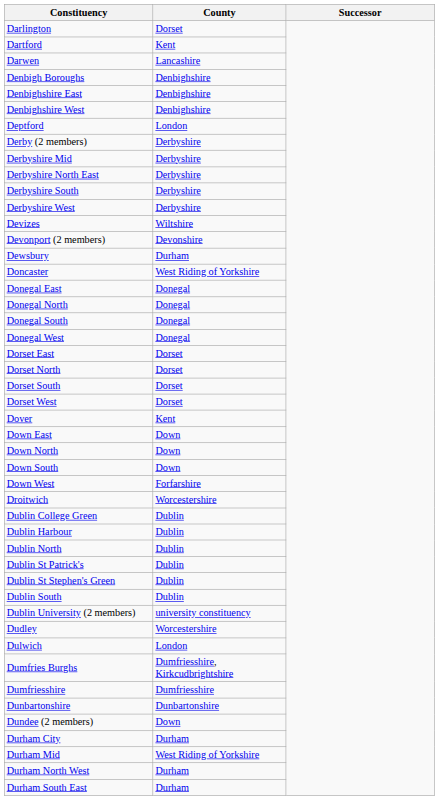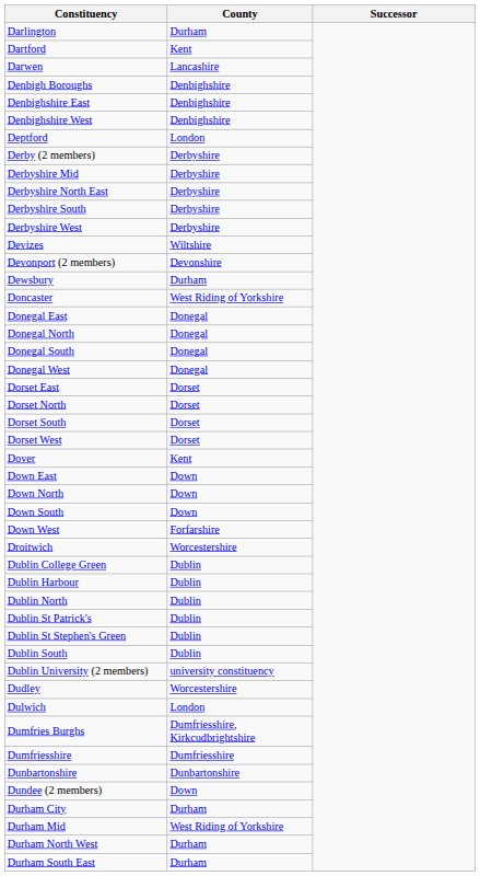Darlington | County: Dorset -> Durham
